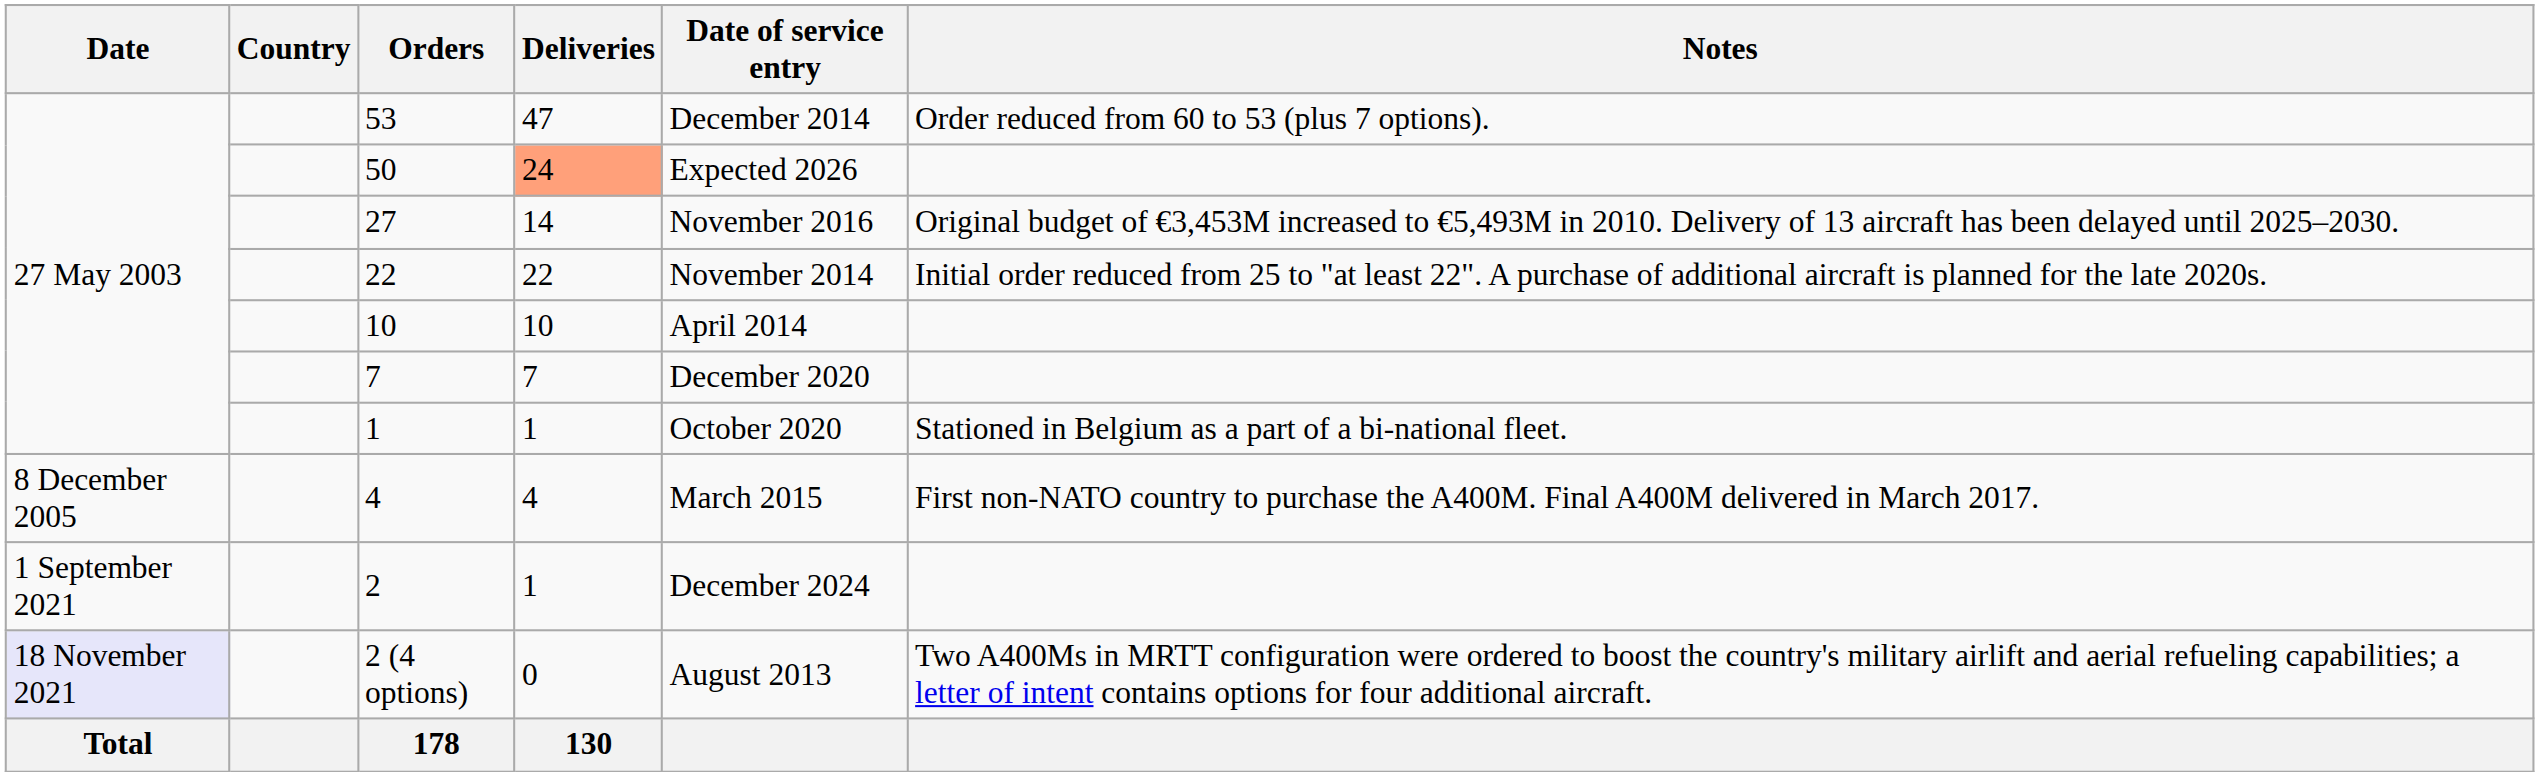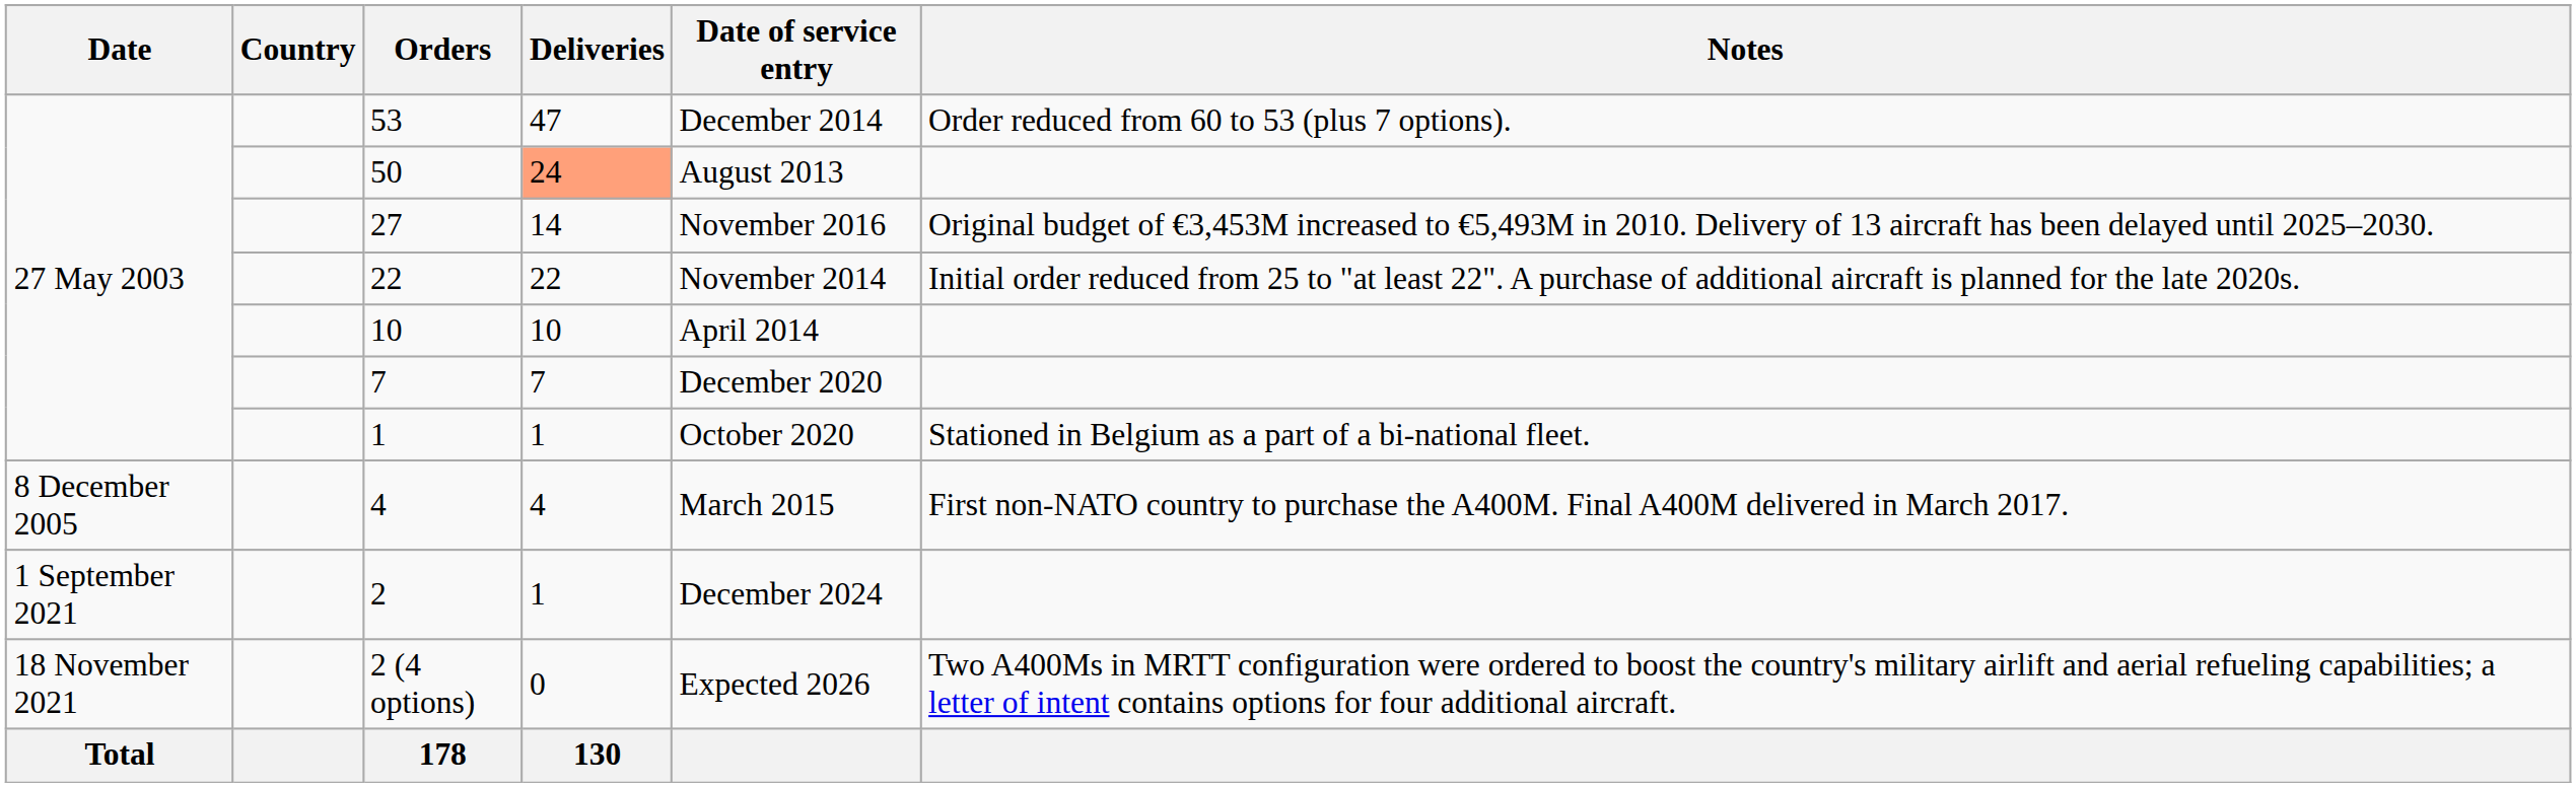50 | Date of service entry: Expected 2026 -> August 2013
2 (4 options) | Date: lavender background -> no background
2 (4 options) | Date of service entry: August 2013 -> Expected 2026
